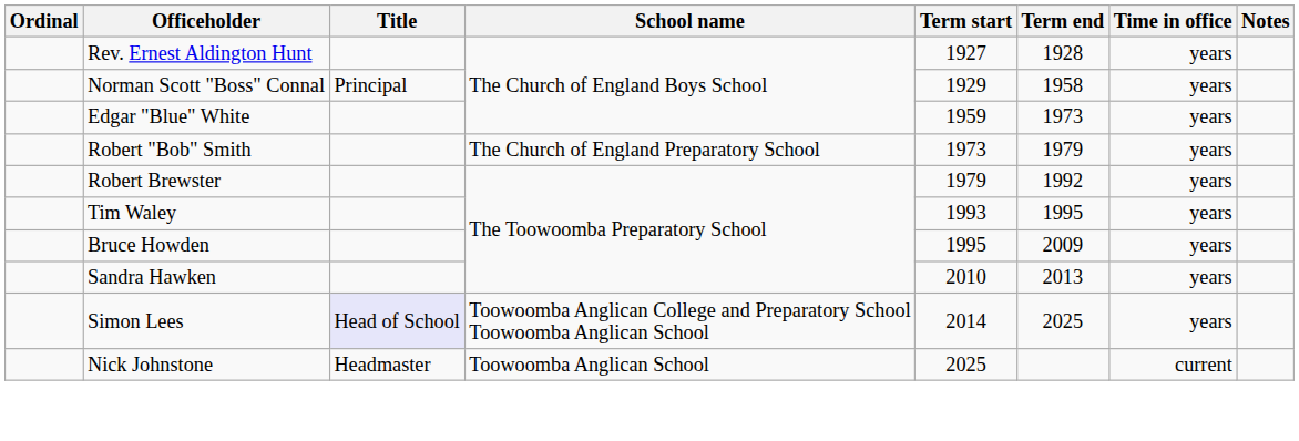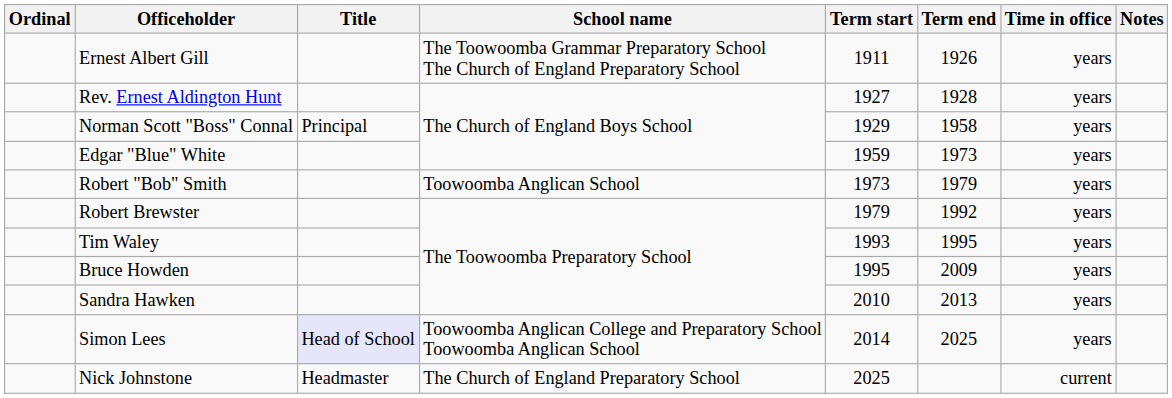+ row: Ernest Albert Gill | The Toowoomba Grammar Preparatory School The Church of England Preparatory School | 1911 | 1926 | years
Robert "Bob" Smith | School name: The Church of England Preparatory School -> Toowoomba Anglican School
Nick Johnstone | School name: Toowoomba Anglican School -> The Church of England Preparatory School
